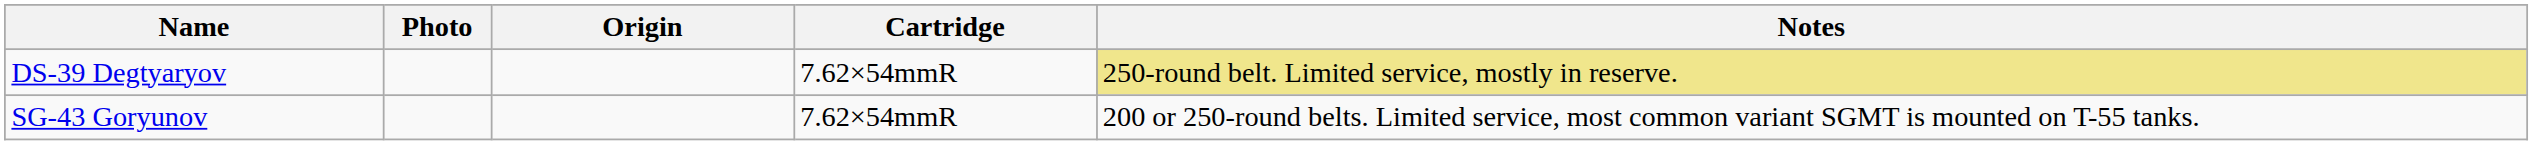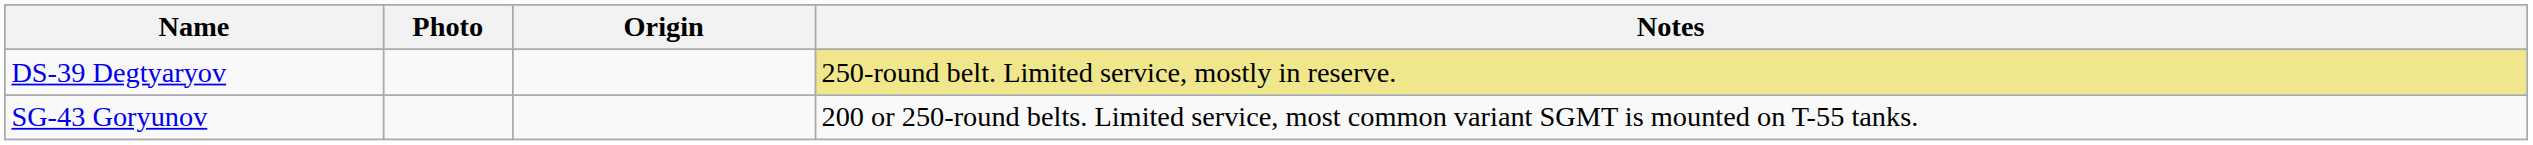- column: Cartridge | 7.62×54mmR | 7.62×54mmR
